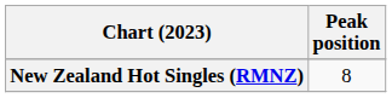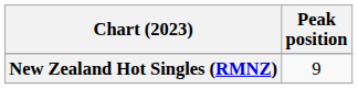New Zealand Hot Singles (RMNZ) | Peak position: 8 -> 9
